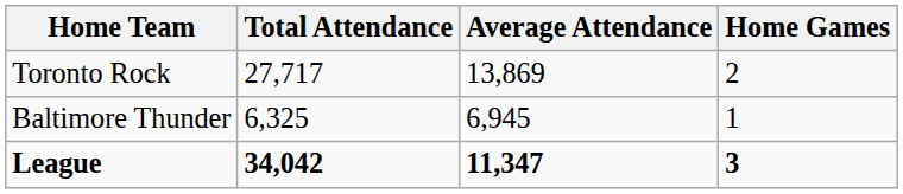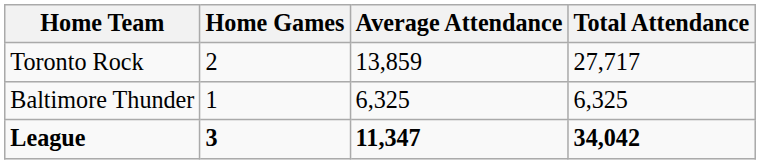columns swapped: Home Games <-> Total Attendance
Toronto Rock | Average Attendance: 13,869 -> 13,859
Baltimore Thunder | Average Attendance: 6,945 -> 6,325
